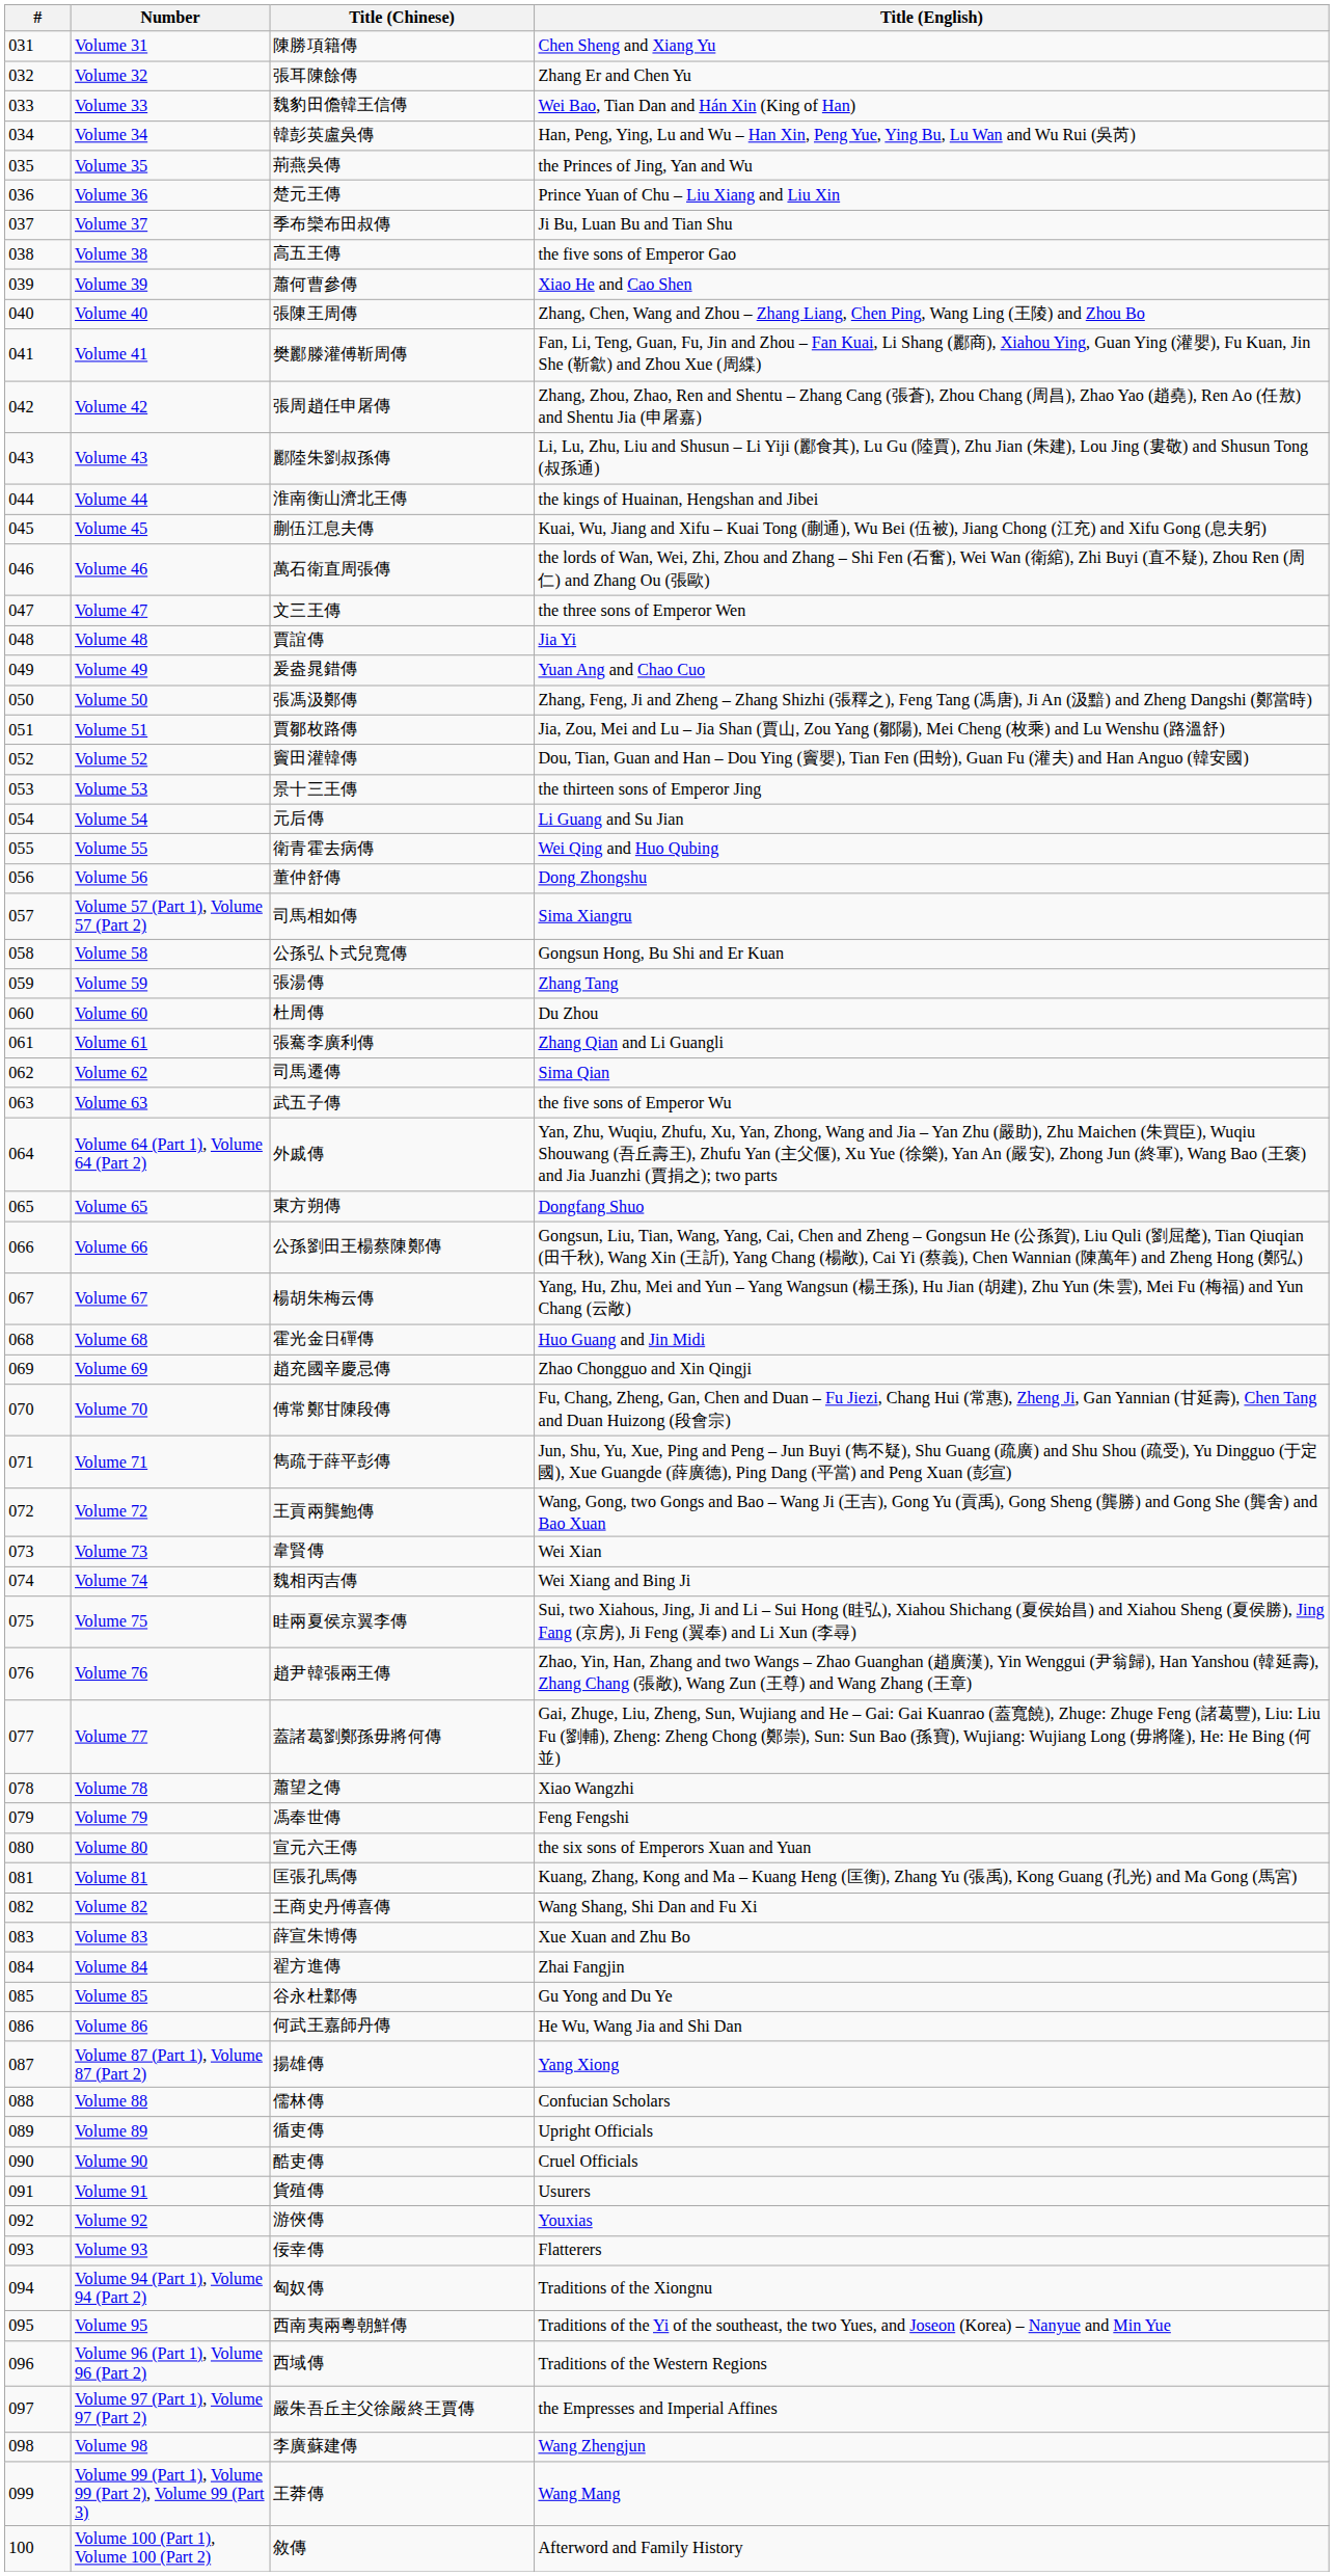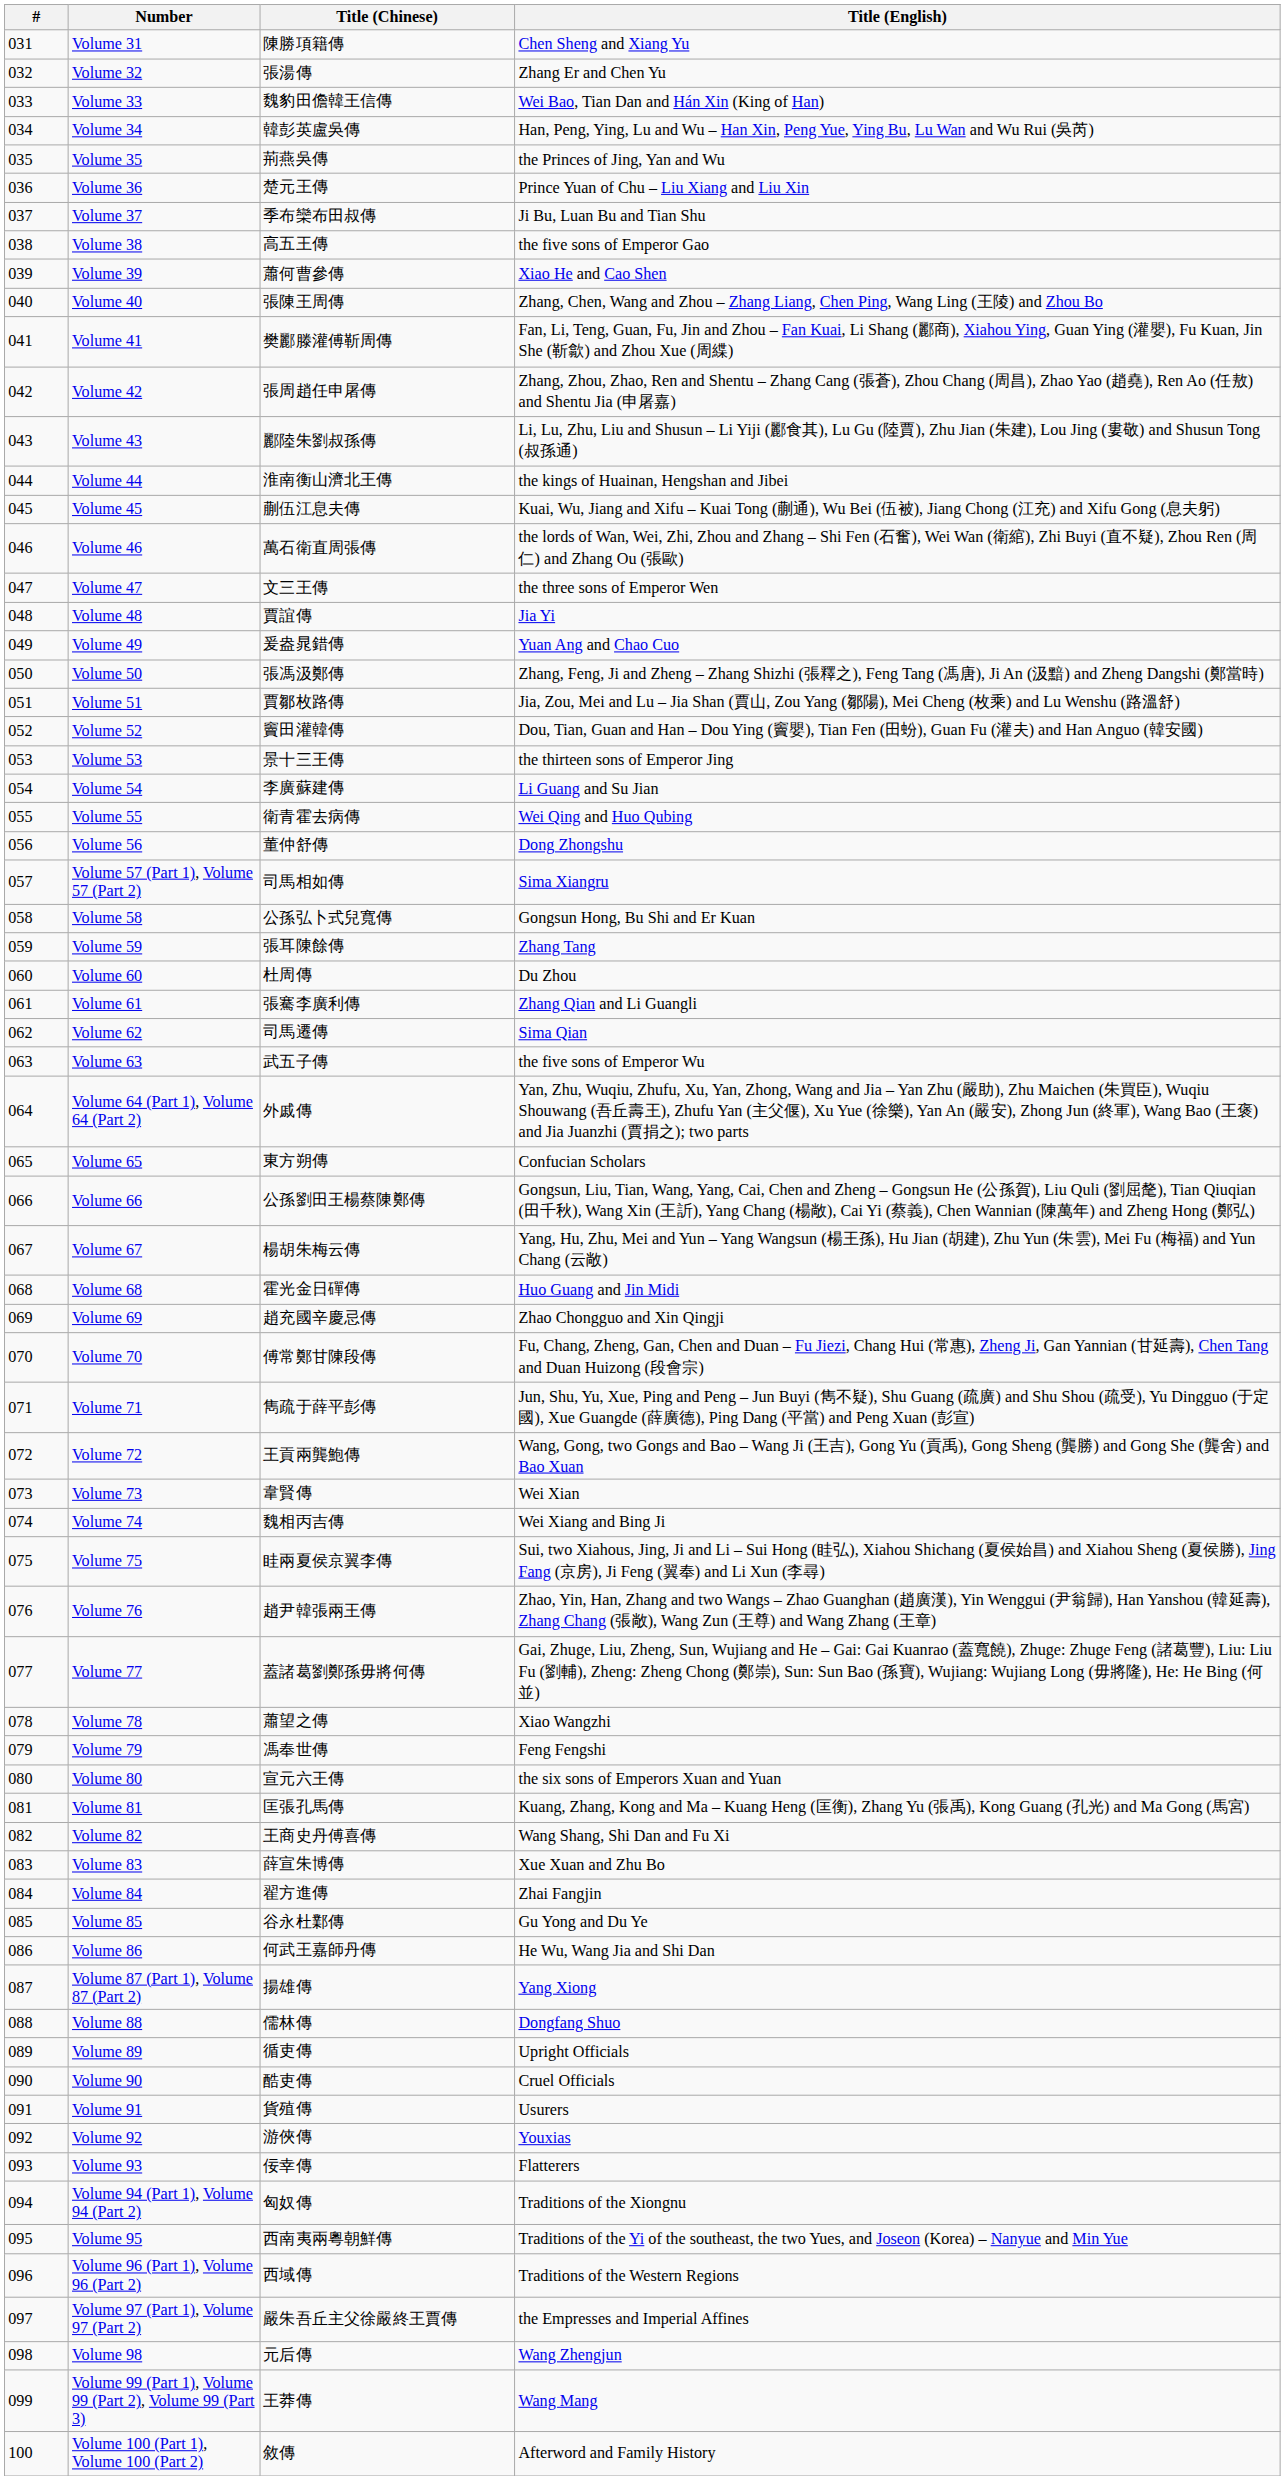Volume 32 | Title (Chinese): 張耳陳餘傳 -> 張湯傳
Volume 54 | Title (Chinese): 元后傳 -> 李廣蘇建傳
Volume 59 | Title (Chinese): 張湯傳 -> 張耳陳餘傳
Volume 65 | Title (English): Dongfang Shuo -> Confucian Scholars
Volume 88 | Title (English): Confucian Scholars -> Dongfang Shuo
Volume 98 | Title (Chinese): 李廣蘇建傳 -> 元后傳
